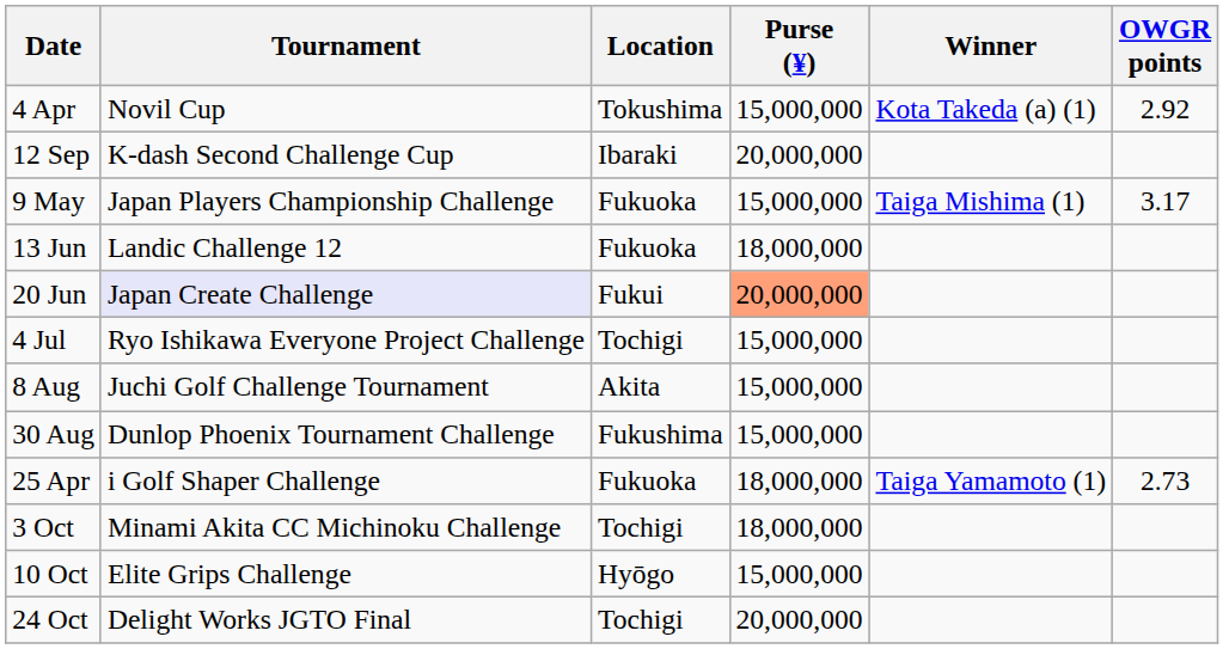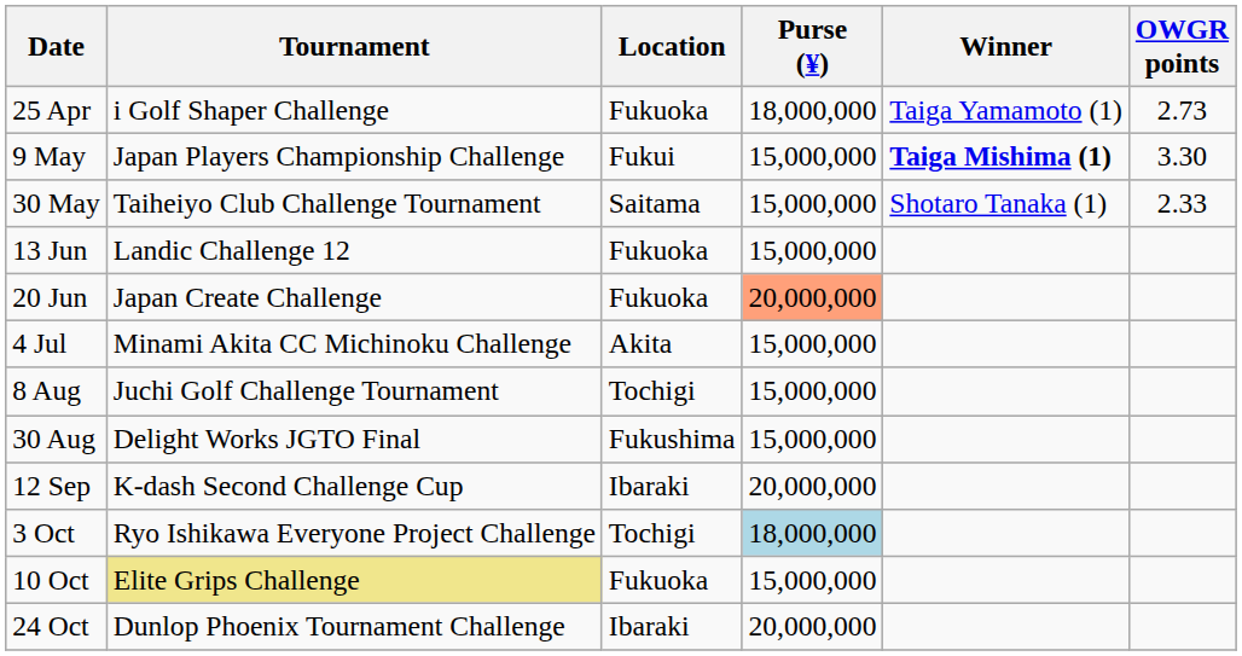- row: 4 Apr | Novil Cup | Tokushima | 15,000,000 | Kota Takeda (a) (1) | 2.92
rows swapped: 25 Apr <-> 12 Sep
9 May | Location: Fukuoka -> Fukui
9 May | Winner: normal -> bold
9 May | OWGR points: 3.17 -> 3.30
+ row: 30 May | Taiheiyo Club Challenge Tournament | Saitama | 15,000,000 | Shotaro Tanaka (1) | 2.33
13 Jun | Purse (¥): 18,000,000 -> 15,000,000
20 Jun | Tournament: lavender background -> no background
20 Jun | Location: Fukui -> Fukuoka
4 Jul | Tournament: Ryo Ishikawa Everyone Project Challenge -> Minami Akita CC Michinoku Challenge
4 Jul | Location: Tochigi -> Akita
8 Aug | Location: Akita -> Tochigi
30 Aug | Tournament: Dunlop Phoenix Tournament Challenge -> Delight Works JGTO Final
3 Oct | Tournament: Minami Akita CC Michinoku Challenge -> Ryo Ishikawa Everyone Project Challenge
3 Oct | Purse (¥): no background -> lightblue background
10 Oct | Tournament: no background -> khaki background
10 Oct | Location: Hyōgo -> Fukuoka
24 Oct | Tournament: Delight Works JGTO Final -> Dunlop Phoenix Tournament Challenge
24 Oct | Location: Tochigi -> Ibaraki
